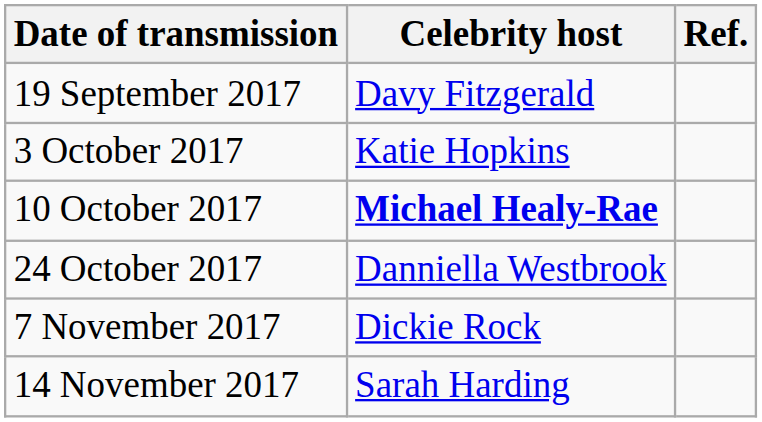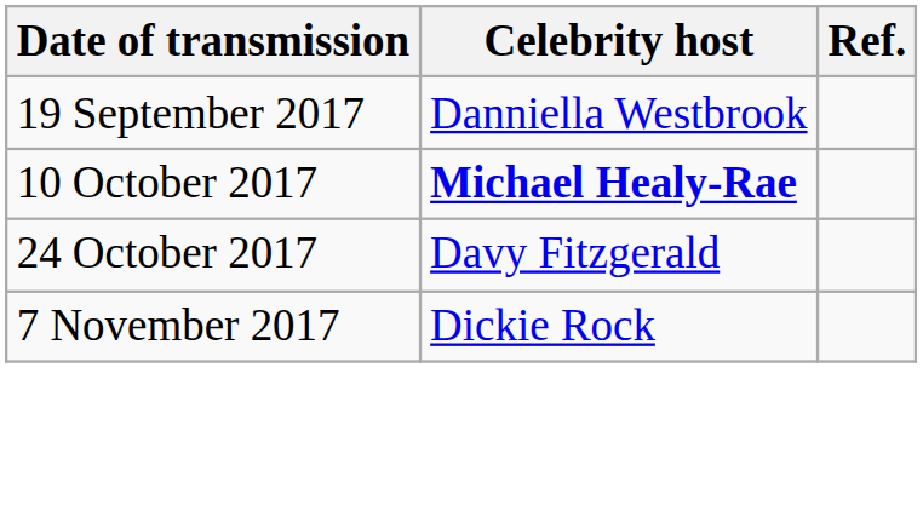19 September 2017 | Celebrity host: Davy Fitzgerald -> Danniella Westbrook
- row: 3 October 2017 | Katie Hopkins
24 October 2017 | Celebrity host: Danniella Westbrook -> Davy Fitzgerald
- row: 14 November 2017 | Sarah Harding
